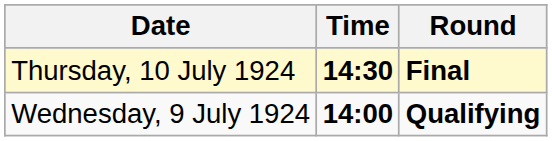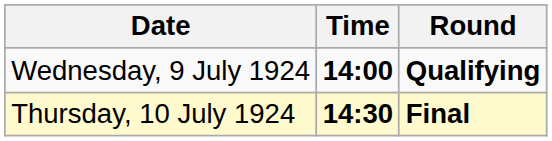rows swapped: Wednesday, 9 July 1924 <-> Thursday, 10 July 1924
